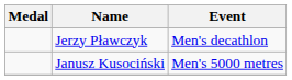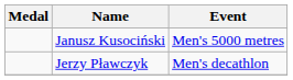rows swapped: Janusz Kusociński <-> Jerzy Pławczyk
